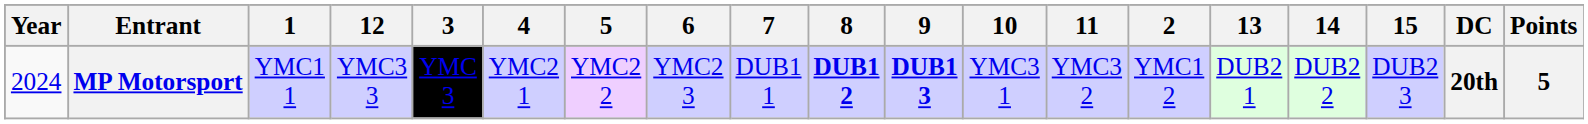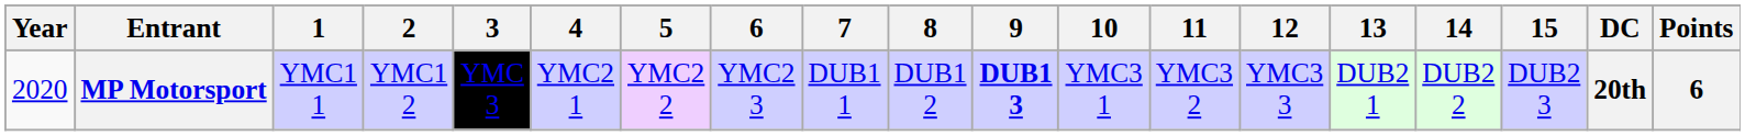columns swapped: 2 <-> 12
MP Motorsport | Year: 2024 -> 2020
MP Motorsport | 8: bold -> normal
MP Motorsport | Points: 5 -> 6
